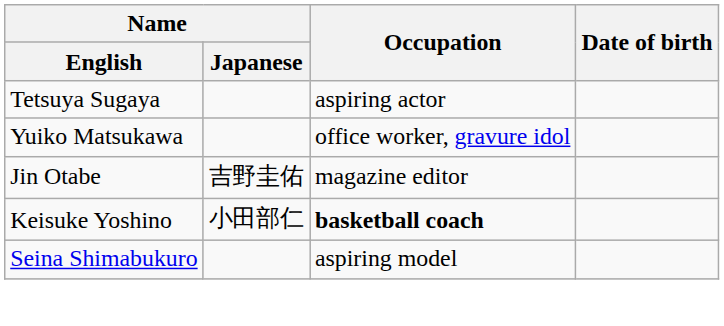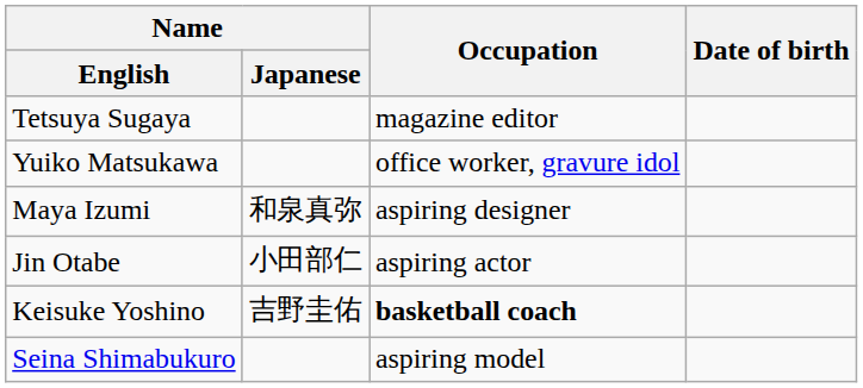Tetsuya Sugaya | Occupation: aspiring actor -> magazine editor
+ row: Maya Izumi | 和泉真弥 | aspiring designer
Jin Otabe | Name / Japanese: 吉野圭佑 -> 小田部仁
Jin Otabe | Occupation: magazine editor -> aspiring actor
Keisuke Yoshino | Name / Japanese: 小田部仁 -> 吉野圭佑
